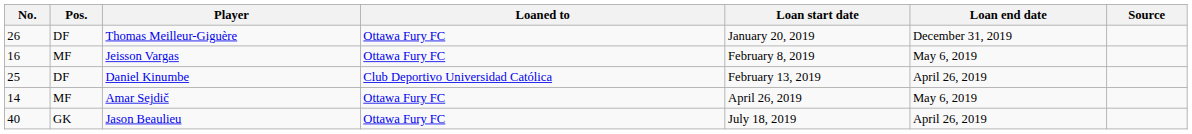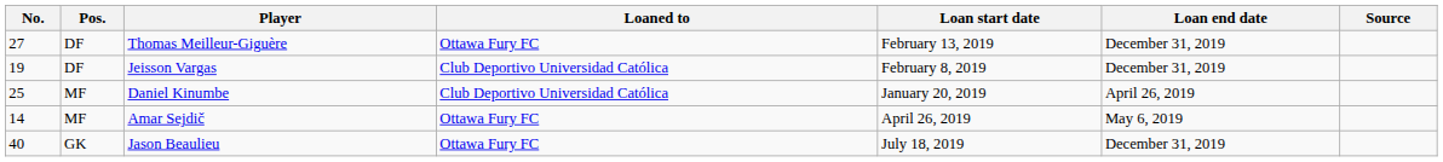Thomas Meilleur-Giguère | No.: 26 -> 27
Thomas Meilleur-Giguère | Loan start date: January 20, 2019 -> February 13, 2019
Jeisson Vargas | No.: 16 -> 19
Jeisson Vargas | Pos.: MF -> DF
Jeisson Vargas | Loaned to: Ottawa Fury FC -> Club Deportivo Universidad Católica
Jeisson Vargas | Loan end date: May 6, 2019 -> December 31, 2019
Daniel Kinumbe | Pos.: DF -> MF
Daniel Kinumbe | Loan start date: February 13, 2019 -> January 20, 2019
Jason Beaulieu | Loan end date: April 26, 2019 -> December 31, 2019
